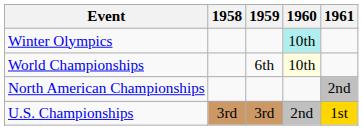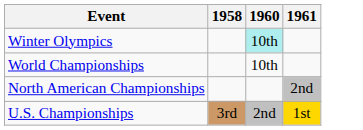- column: 1959 | 6th | 3rd
World Championships | 1960: lightyellow background -> no background
